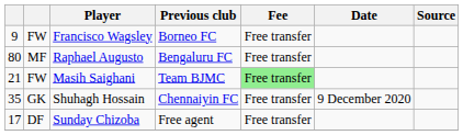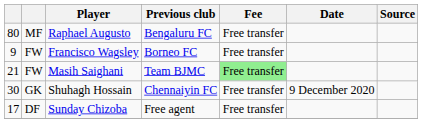rows swapped: Francisco Wagsley <-> Raphael Augusto
Shuhagh Hossain | column 1: 35 -> 30
